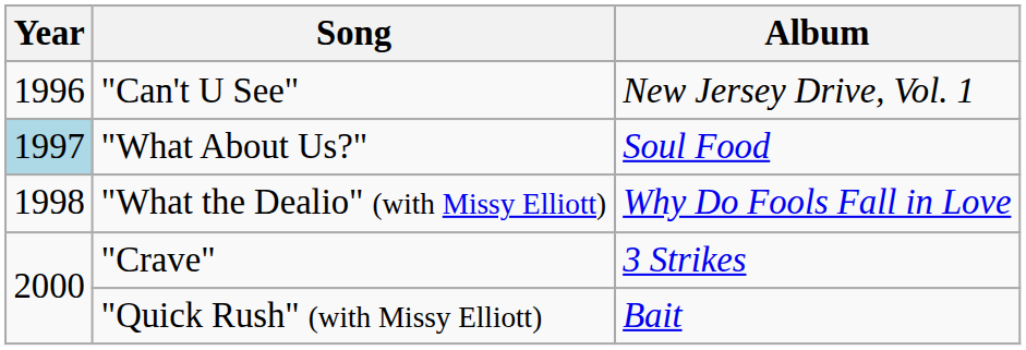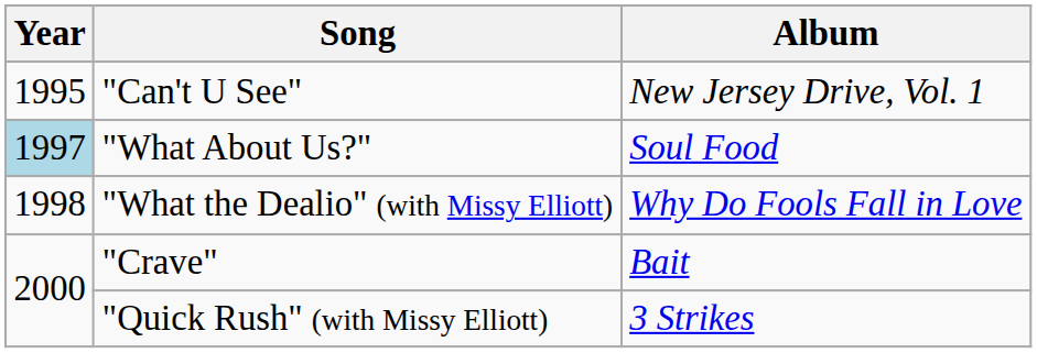"Can't U See" | Year: 1996 -> 1995
"Crave" | Album: 3 Strikes -> Bait
"Quick Rush" (with Missy Elliott) | Album: Bait -> 3 Strikes
